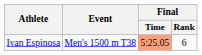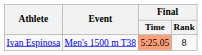Ivan Espinosa | Final / Rank: 6 -> 8
